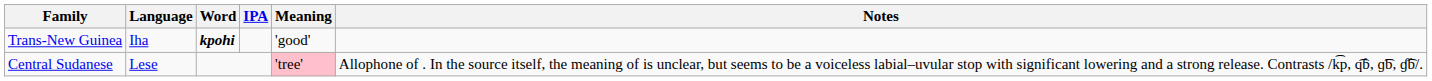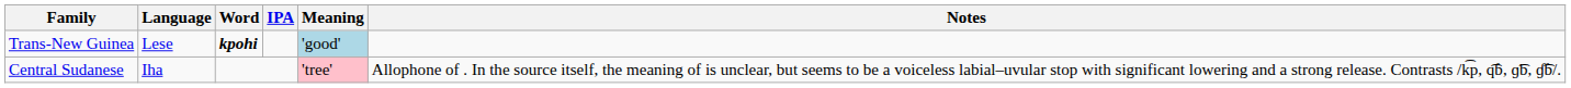Trans-New Guinea | Language: Iha -> Lese
Trans-New Guinea | Meaning: no background -> lightblue background
Central Sudanese | Language: Lese -> Iha
